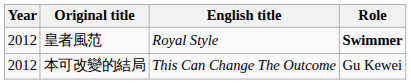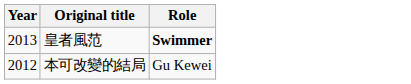- column: English title | Royal Style | This Can Change The Outcome
皇者風范 | Year: 2012 -> 2013
